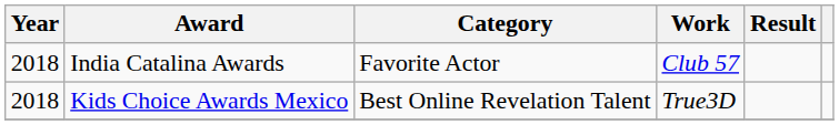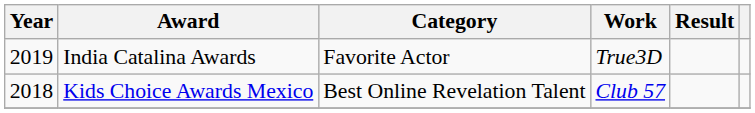India Catalina Awards | Year: 2018 -> 2019
India Catalina Awards | Work: Club 57 -> True3D
Kids Choice Awards Mexico | Work: True3D -> Club 57
